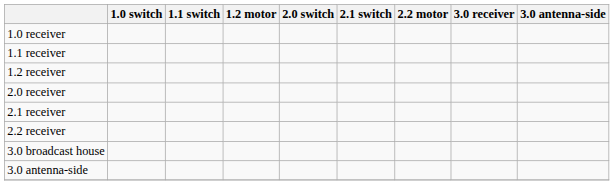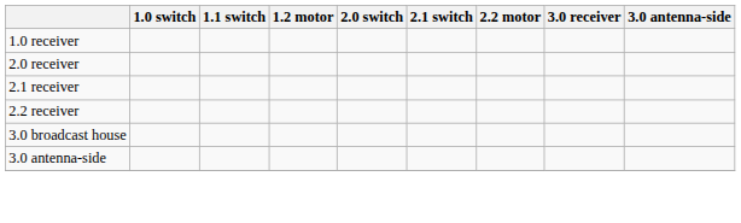- row: 1.1 receiver
- row: 1.2 receiver
